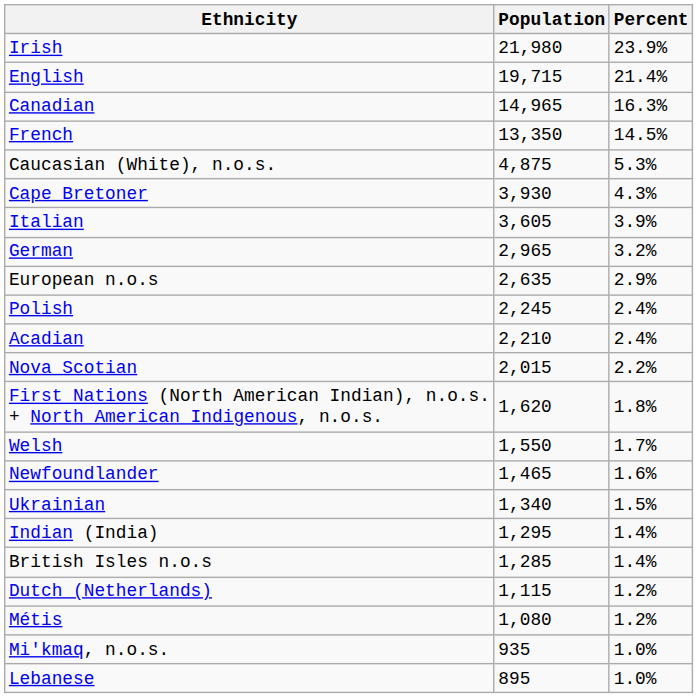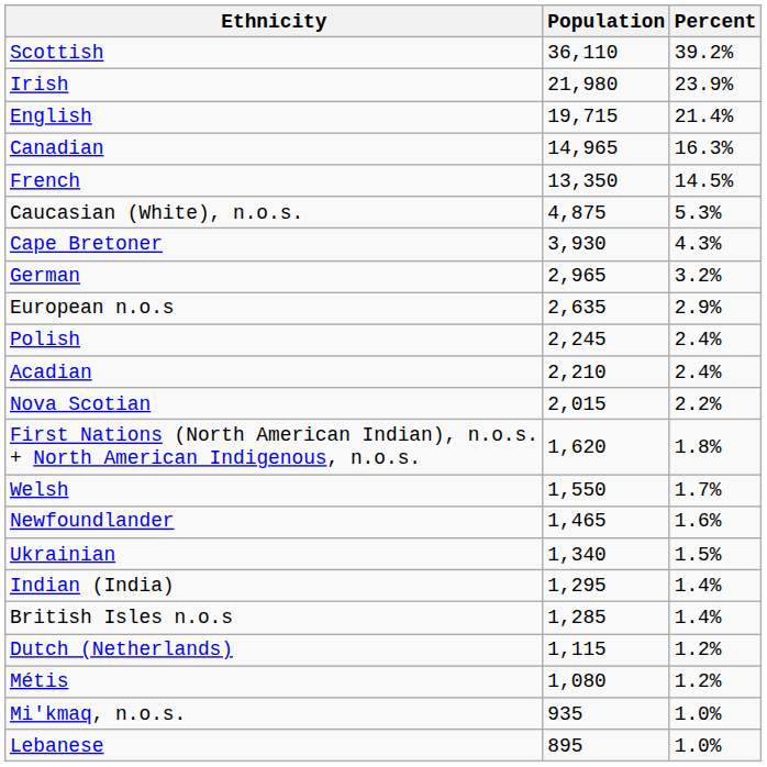+ row: Scottish | 36,110 | 39.2%
- row: Italian | 3,605 | 3.9%
